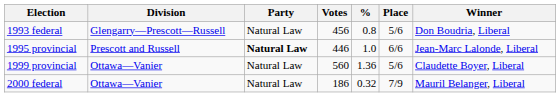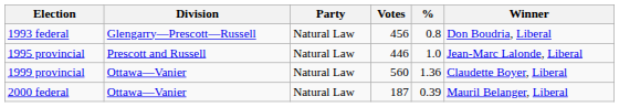- column: Place | 5/6 | 6/6 | 5/6 | 7/9
1995 provincial | Party: bold -> normal
2000 federal | Votes: 186 -> 187
2000 federal | %: 0.32 -> 0.39
